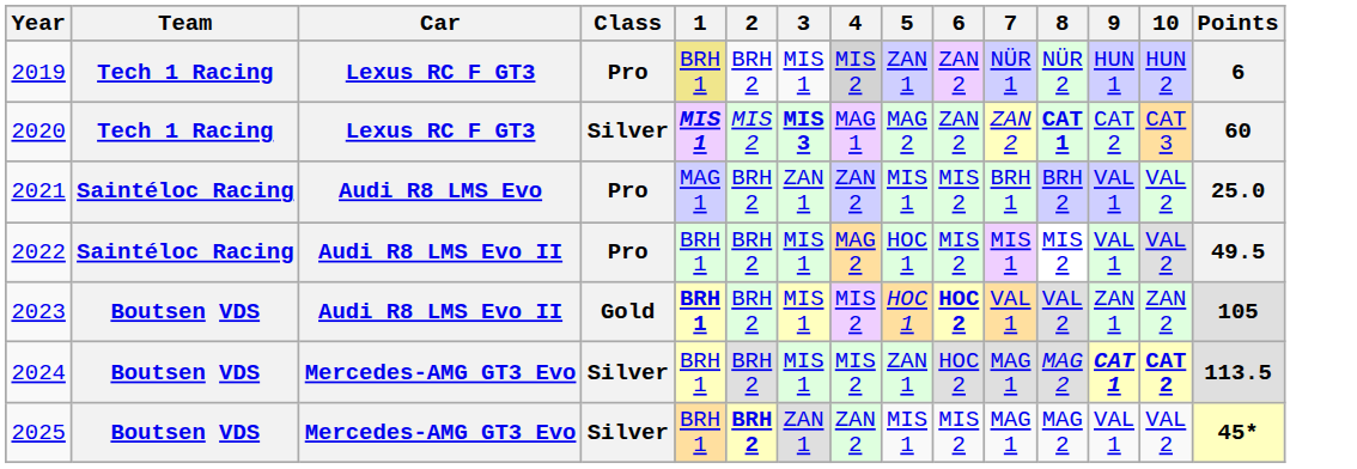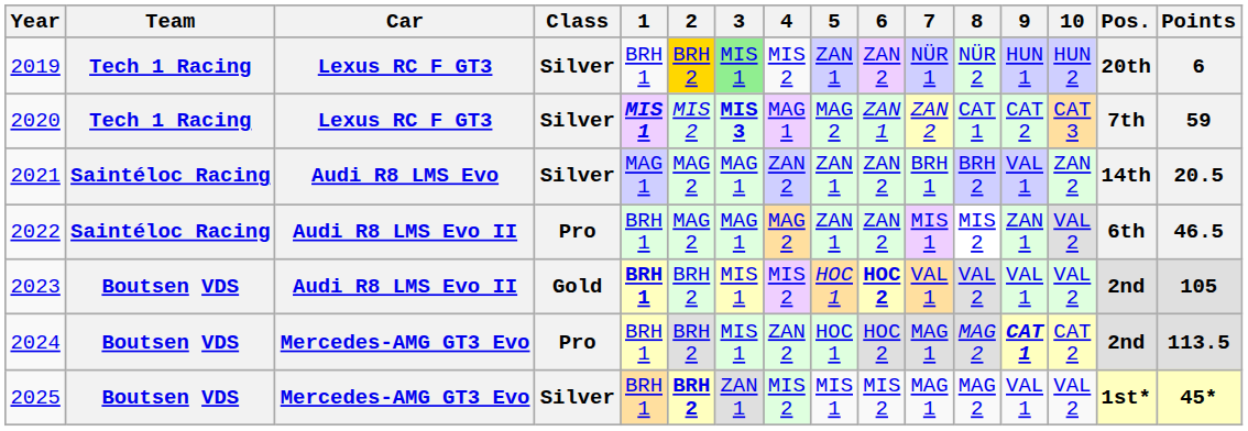+ column: Pos. | 20th | 7th | 14th | 6th | 2nd | 2nd | 1st*
2019 | Class: Pro -> Silver
2019 | 1: khaki background -> no background
2019 | 2: no background -> gold background
2019 | 3: no background -> lightgreen background
2019 | 4: lightgrey background -> no background
2020 | 6: ZAN 2 -> ZAN 1
2020 | 8: bold -> normal
2020 | Points: 60 -> 59
2021 | Class: Pro -> Silver
2021 | 2: BRH 2 -> MAG 2
2021 | 3: ZAN 1 -> MAG 1
2021 | 5: MIS 1 -> ZAN 1
2021 | 6: MIS 2 -> ZAN 2
2021 | 10: VAL 2 -> ZAN 2
2021 | Points: 25.0 -> 20.5
2022 | 2: BRH 2 -> MAG 2
2022 | 3: MIS 1 -> MAG 1
2022 | 5: HOC 1 -> ZAN 1
2022 | 6: MIS 2 -> ZAN 2
2022 | 9: VAL 1 -> ZAN 1
2022 | Points: 49.5 -> 46.5
2023 | 9: ZAN 1 -> VAL 1
2023 | 10: ZAN 2 -> VAL 2
2024 | Class: Silver -> Pro
2024 | 4: MIS 2 -> ZAN 2
2024 | 5: ZAN 1 -> HOC 1
2024 | 10: bold -> normal
2025 | 4: ZAN 2 -> MIS 2
